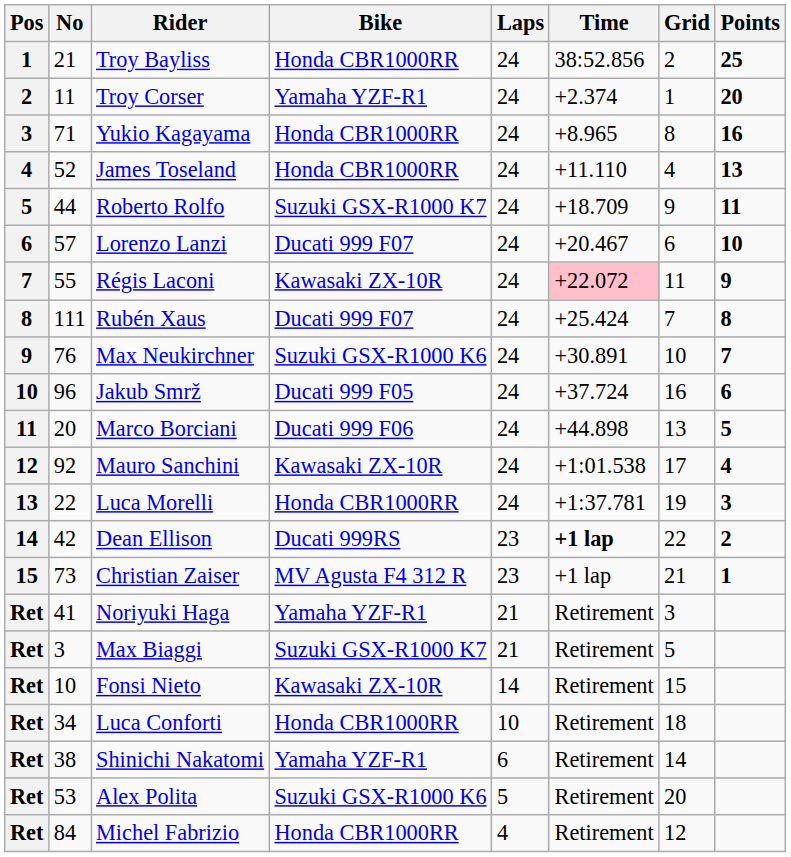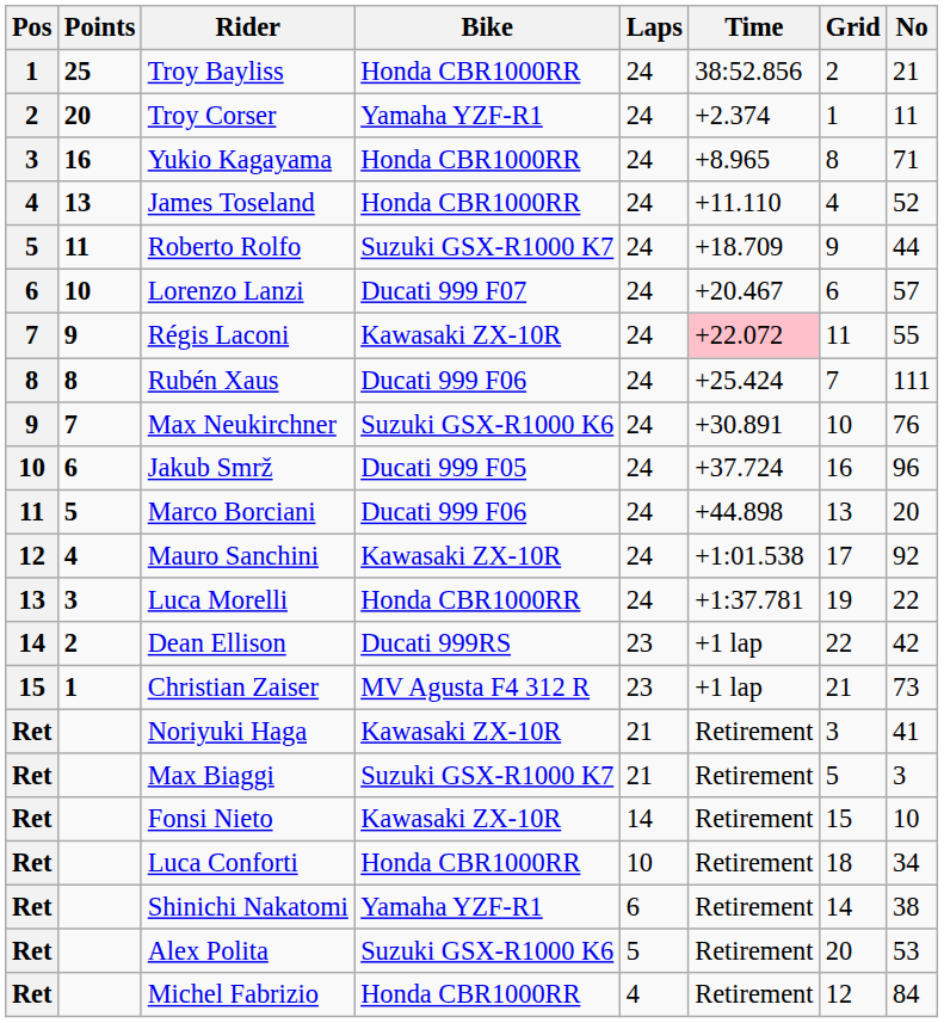columns swapped: No <-> Points
Rubén Xaus | Bike: Ducati 999 F07 -> Ducati 999 F06
Dean Ellison | Time: bold -> normal
Noriyuki Haga | Bike: Yamaha YZF-R1 -> Kawasaki ZX-10R
